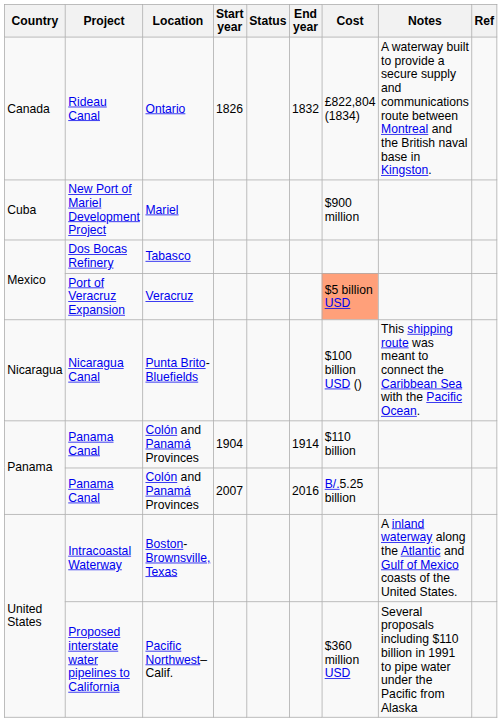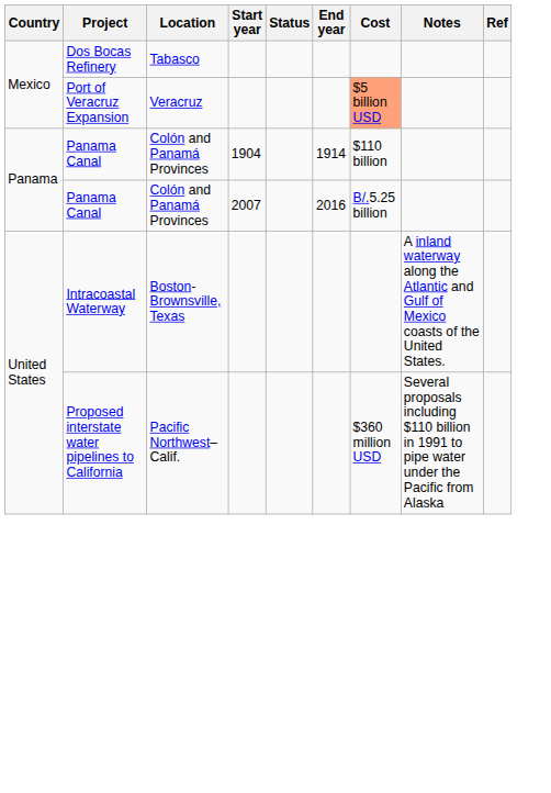- row: Canada | Rideau Canal | Ontario | 1826 | 1832 | £822,804 (1834) | A waterway built to provide a secure supply and communications route between Montreal and the British naval base in Kingston.
- row: Cuba | New Port of Mariel Development Project | Mariel | $900 million
- row: Nicaragua | Nicaragua Canal | Punta Brito-Bluefields | $100 billion USD () | This shipping route was meant to connect the Caribbean Sea with the Pacific Ocean.
